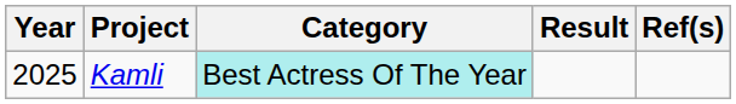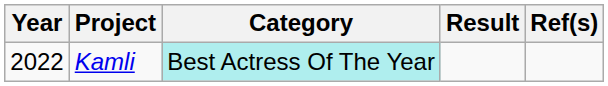Kamli | Year: 2025 -> 2022
